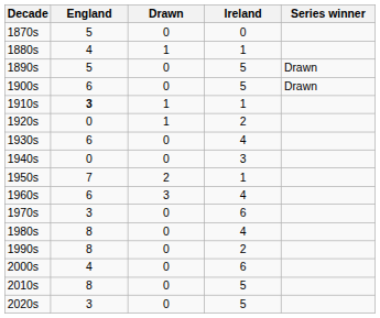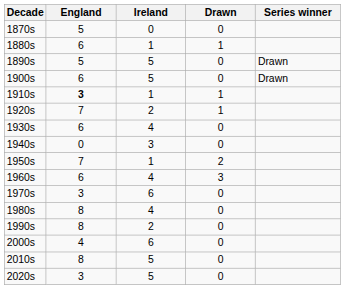columns swapped: Ireland <-> Drawn
1880s | England: 4 -> 6
1920s | England: 0 -> 7
